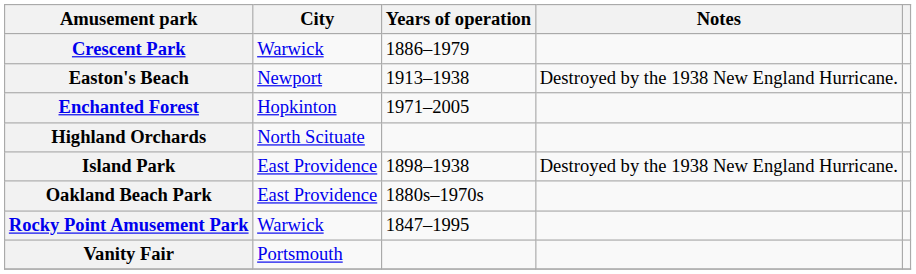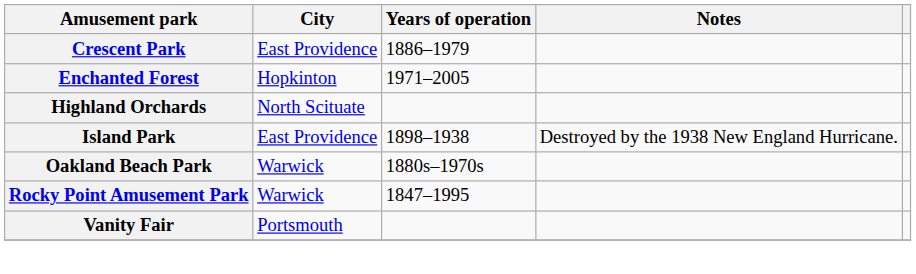Crescent Park | City: Warwick -> East Providence
- row: Easton's Beach | Newport | 1913–1938 | Destroyed by the 1938 New England Hurricane.
Oakland Beach Park | City: East Providence -> Warwick
